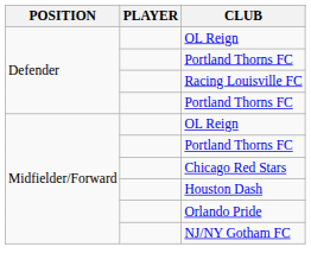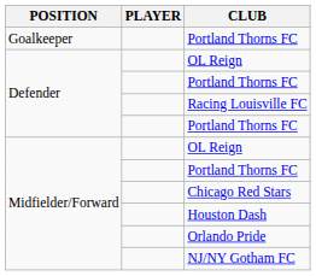+ row: Goalkeeper | Portland Thorns FC
